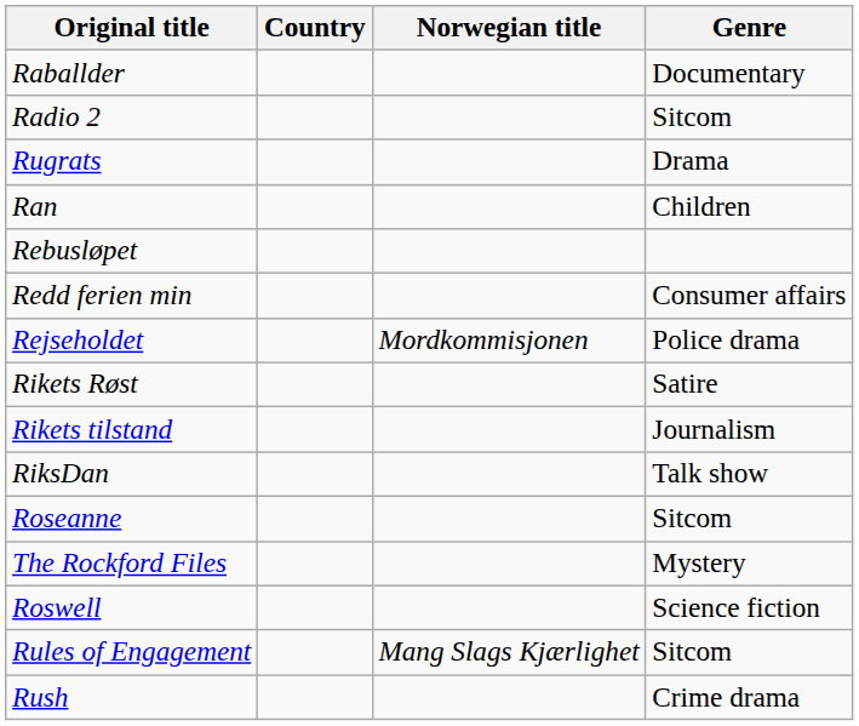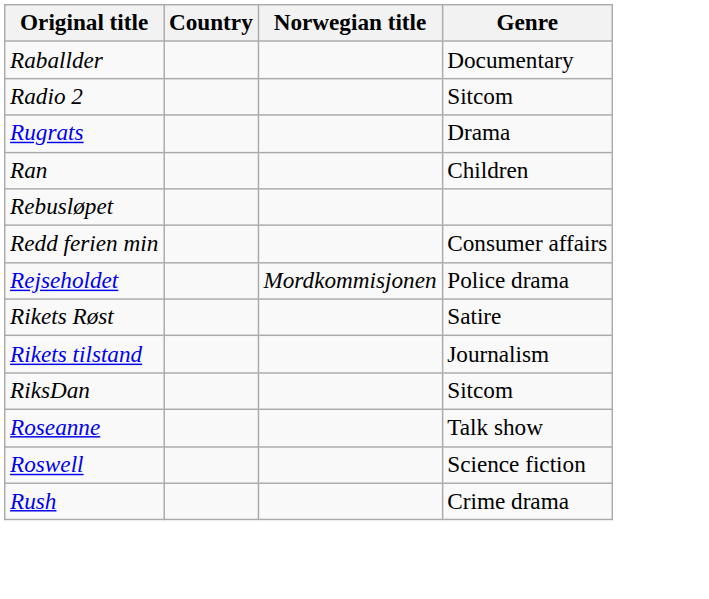RiksDan | Genre: Talk show -> Sitcom
Roseanne | Genre: Sitcom -> Talk show
- row: The Rockford Files | Mystery
- row: Rules of Engagement | Mang Slags Kjærlighet | Sitcom
